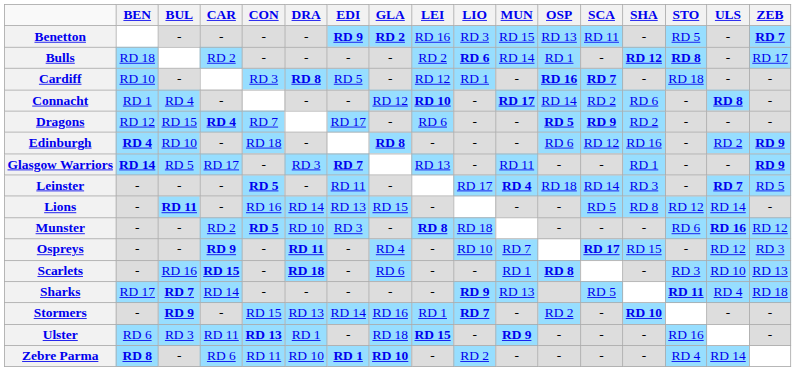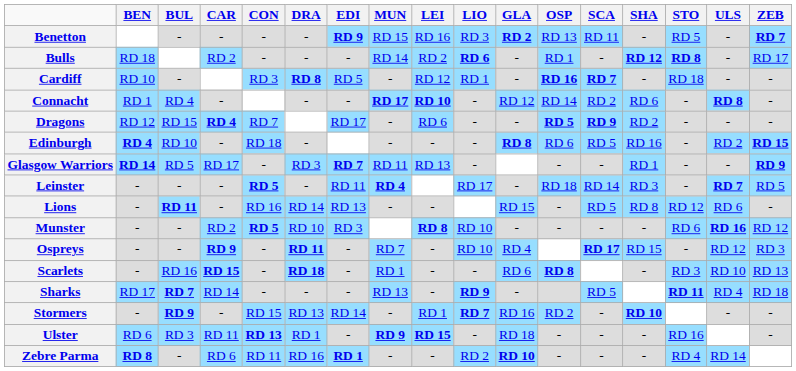columns swapped: GLA <-> MUN
Edinburgh | SCA: RD 12 -> RD 5
Edinburgh | ZEB: RD 9 -> RD 15
Lions | ULS: RD 14 -> RD 6
Munster | LIO: RD 18 -> RD 10
Zebre Parma | DRA: RD 10 -> RD 16
